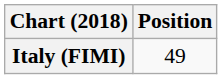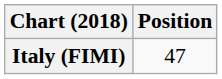Italy (FIMI) | Position: 49 -> 47
